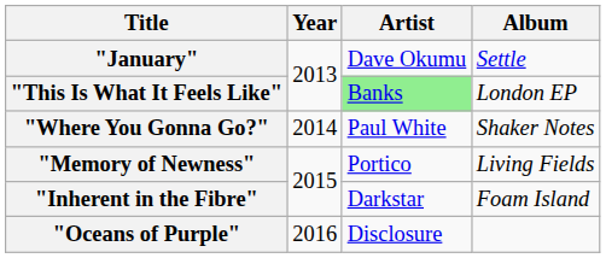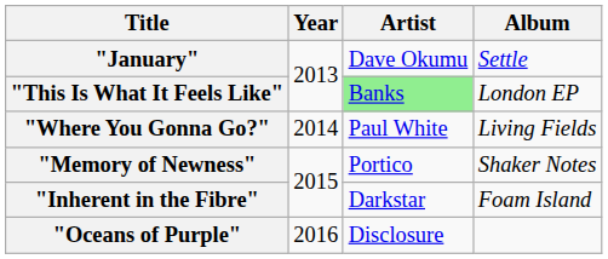"Where You Gonna Go?" | Album: Shaker Notes -> Living Fields
"Memory of Newness" | Album: Living Fields -> Shaker Notes
